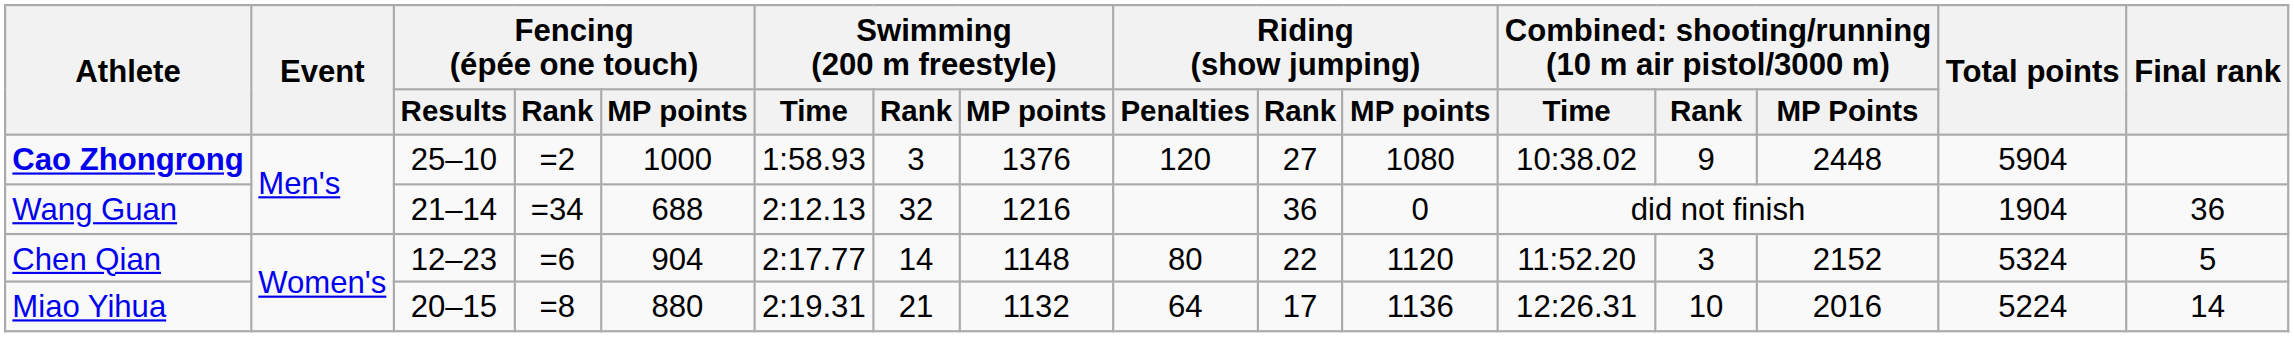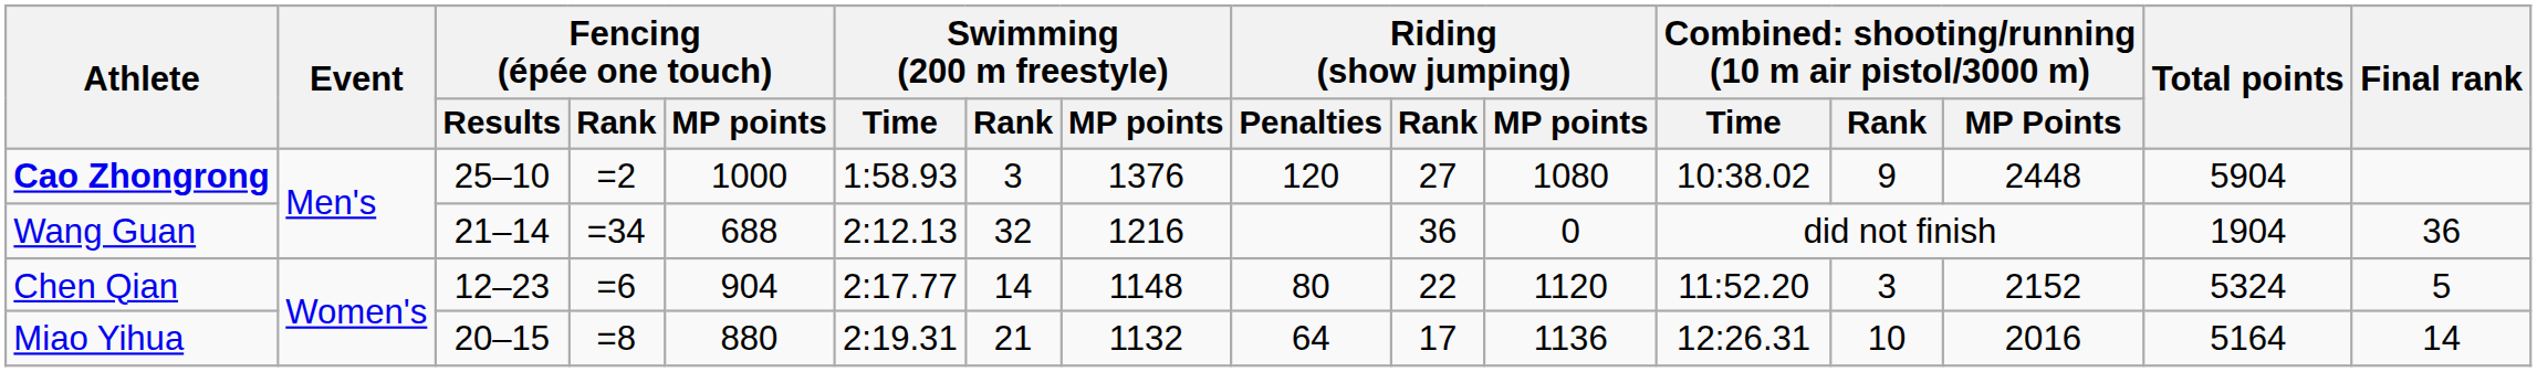Miao Yihua | Total points: 5224 -> 5164
